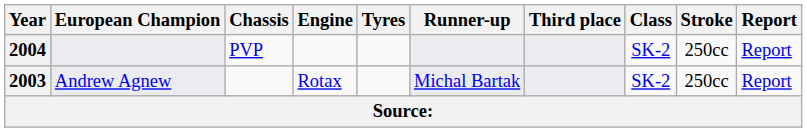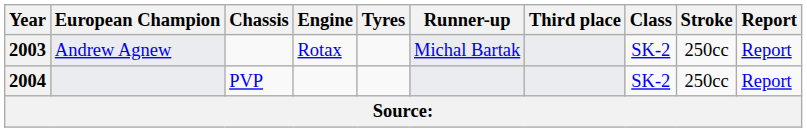rows swapped: 2003 <-> 2004
